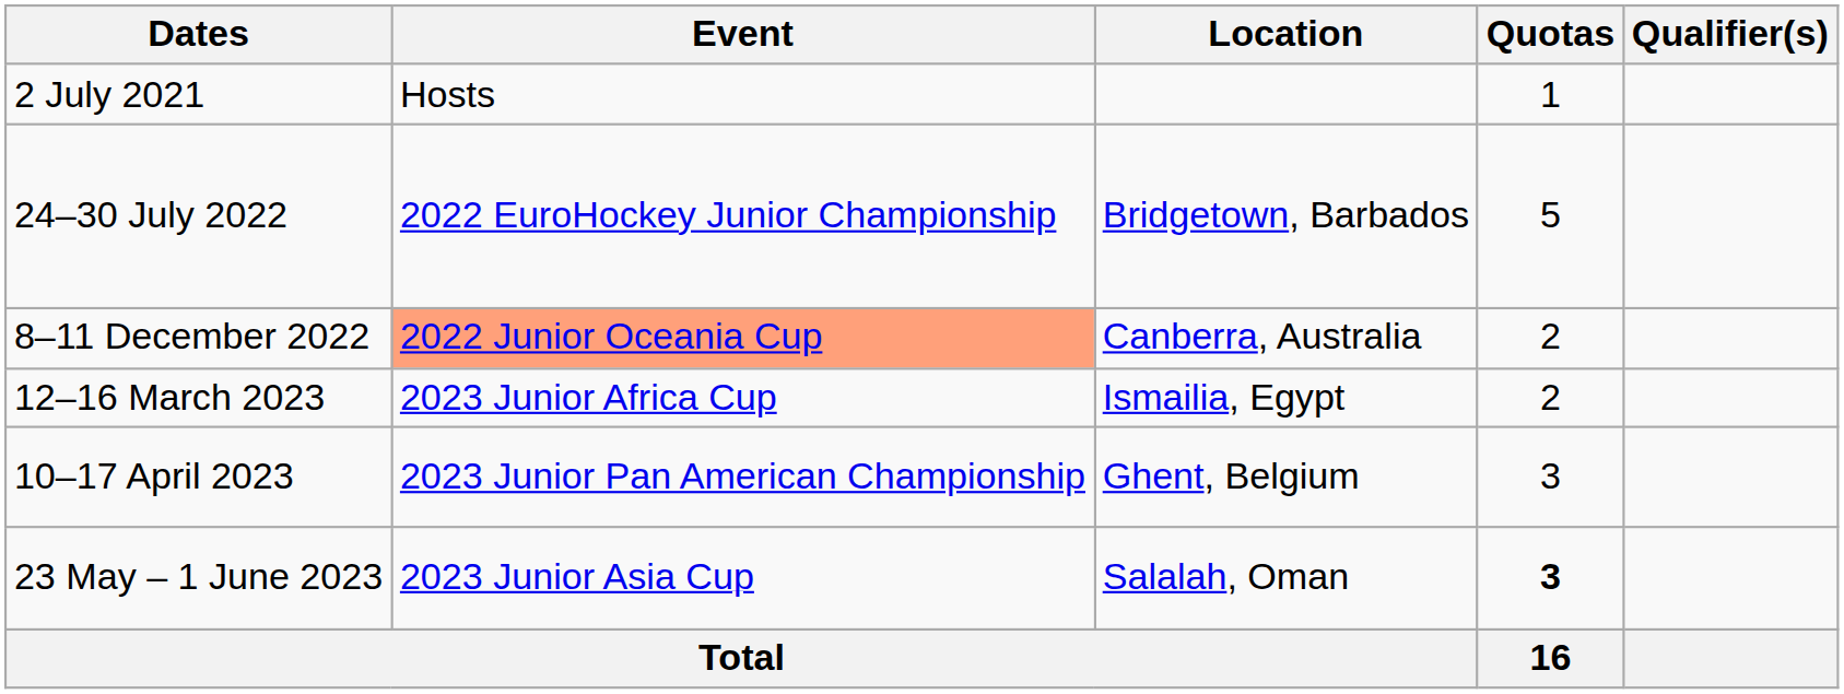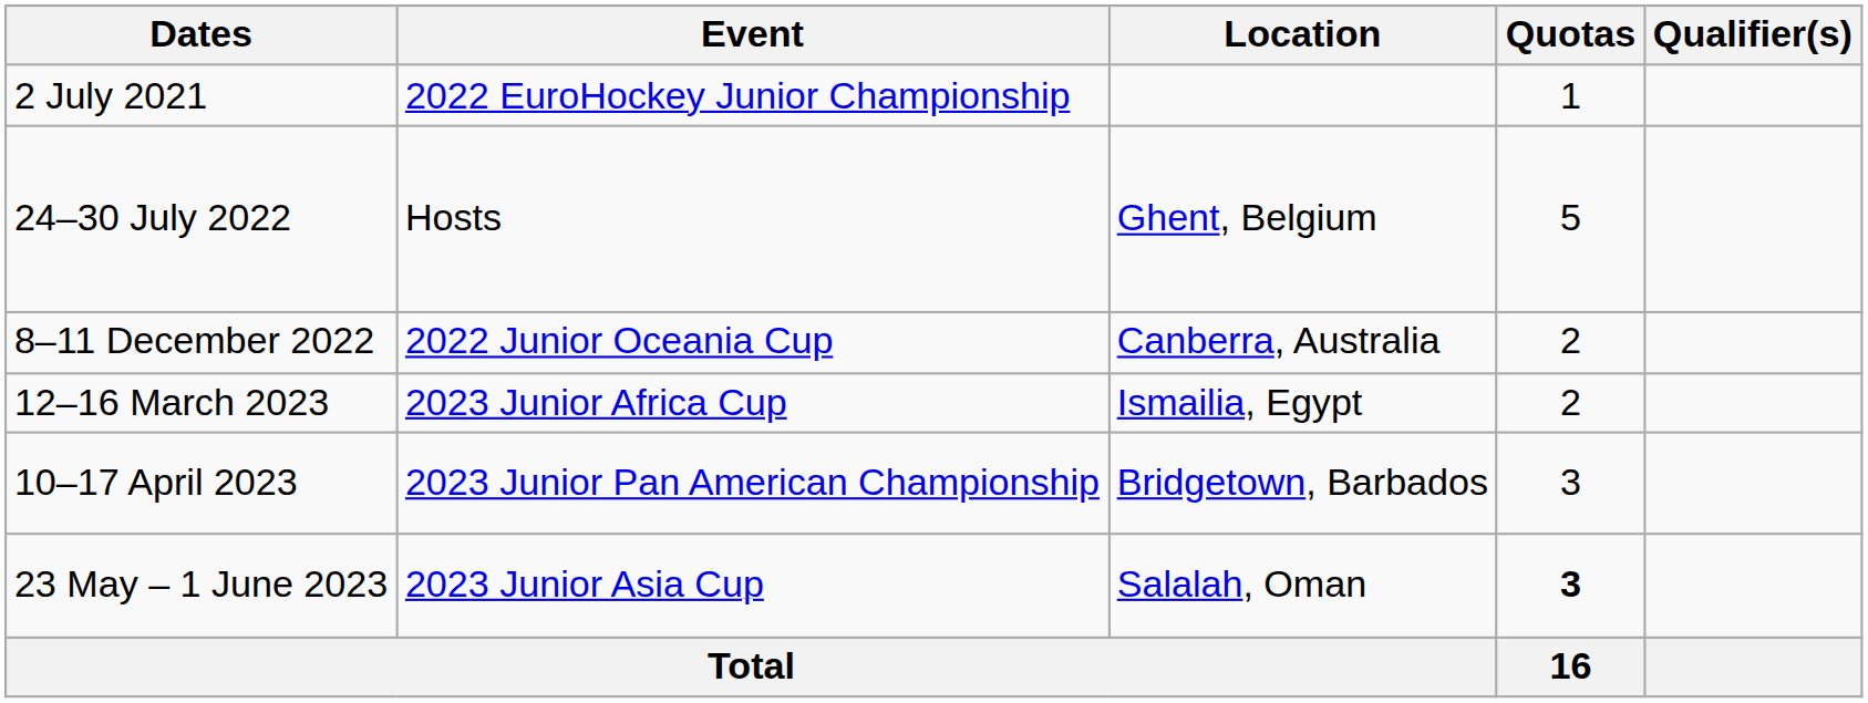2 July 2021 | Event: Hosts -> 2022 EuroHockey Junior Championship
24–30 July 2022 | Event: 2022 EuroHockey Junior Championship -> Hosts
24–30 July 2022 | Location: Bridgetown, Barbados -> Ghent, Belgium
8–11 December 2022 | Event: lightsalmon background -> no background
10–17 April 2023 | Location: Ghent, Belgium -> Bridgetown, Barbados
